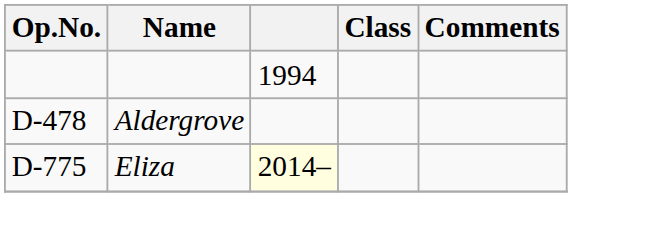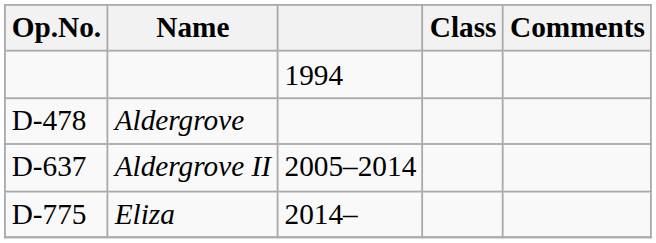+ row: D-637 | Aldergrove II | 2005–2014
Eliza | column 3: lightyellow background -> no background
